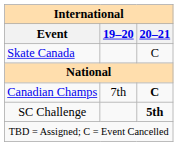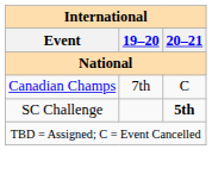- row: Skate Canada | C
Canadian Champs | 20–21: bold -> normal
